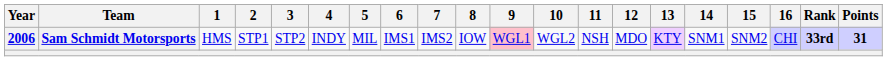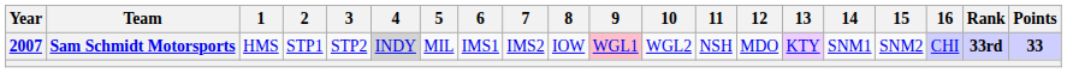Sam Schmidt Motorsports | Year: 2006 -> 2007
Sam Schmidt Motorsports | 4: no background -> lightgrey background
Sam Schmidt Motorsports | Points: 31 -> 33
